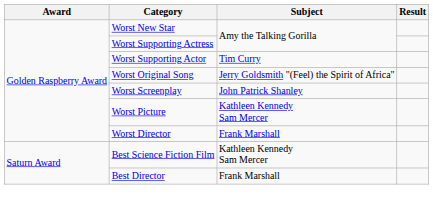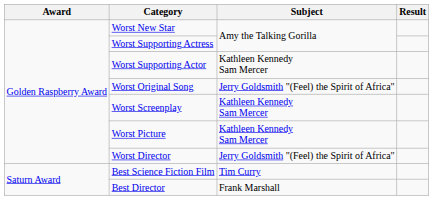Worst Supporting Actor | Subject: Tim Curry -> Kathleen Kennedy Sam Mercer
Worst Screenplay | Subject: John Patrick Shanley -> Kathleen Kennedy Sam Mercer
Worst Director | Subject: Frank Marshall -> Jerry Goldsmith "(Feel) the Spirit of Africa"
Best Science Fiction Film | Subject: Kathleen Kennedy Sam Mercer -> Tim Curry
